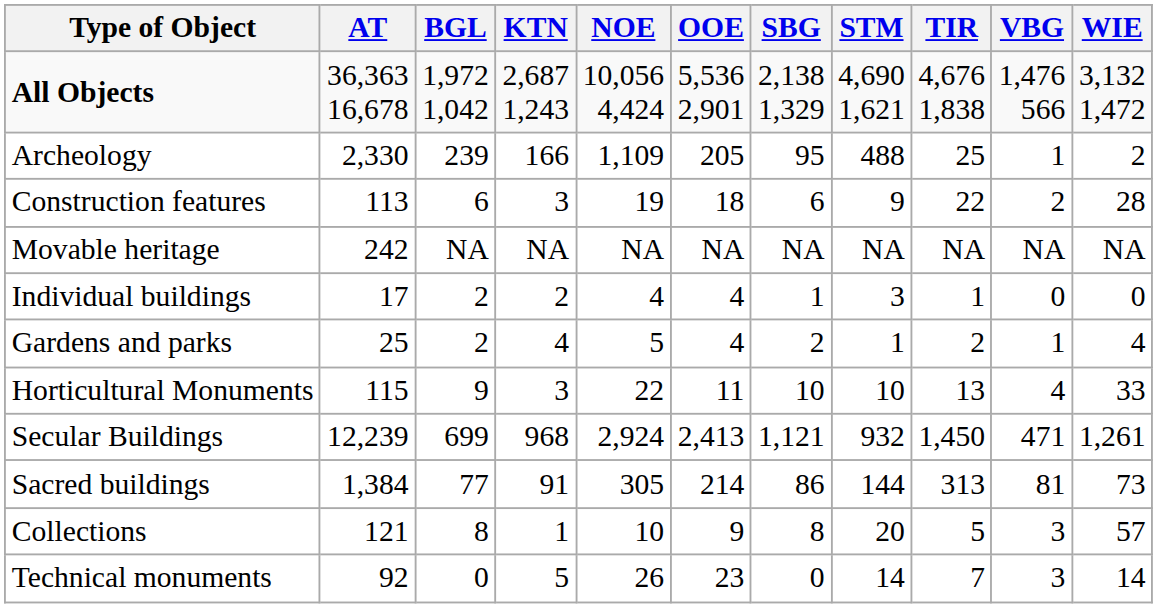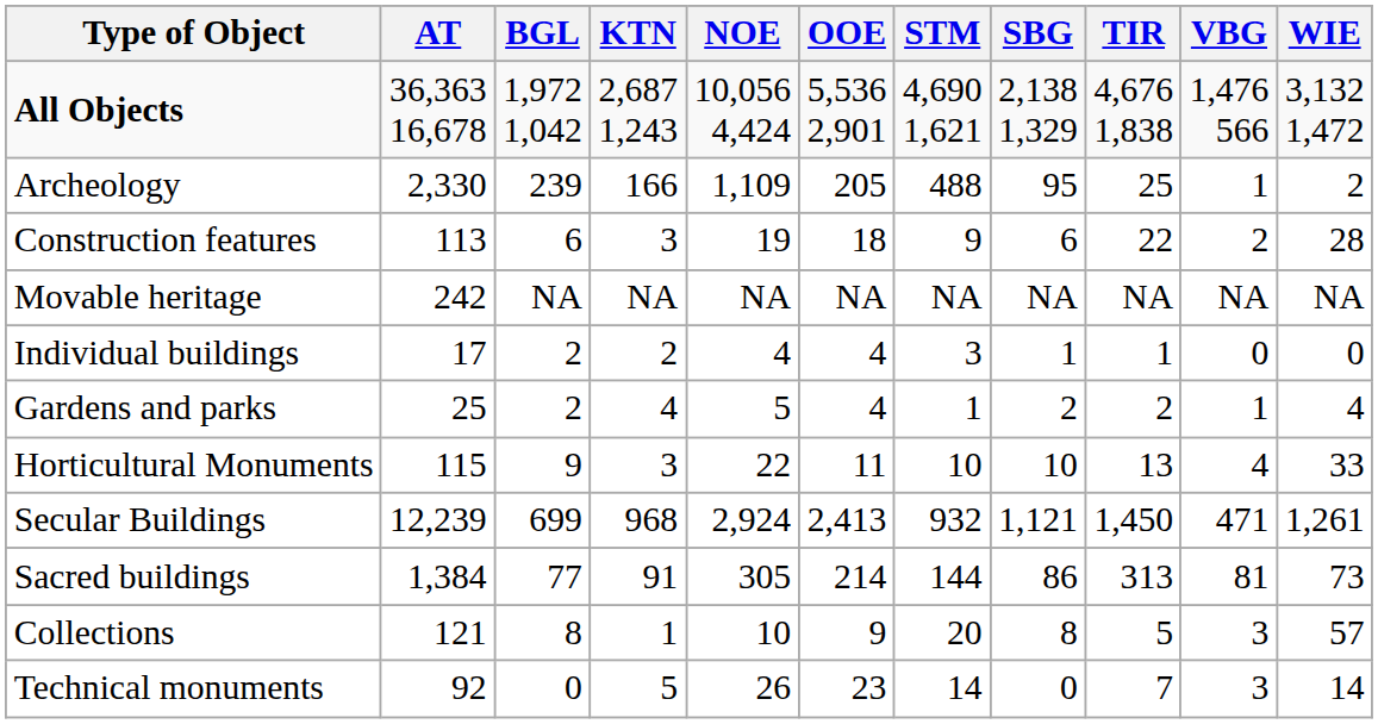columns swapped: SBG <-> STM
